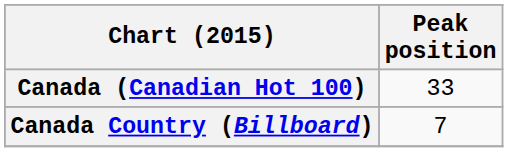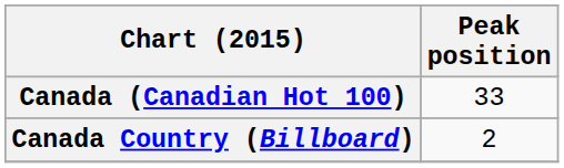Canada Country (Billboard) | Peak position: 7 -> 2
